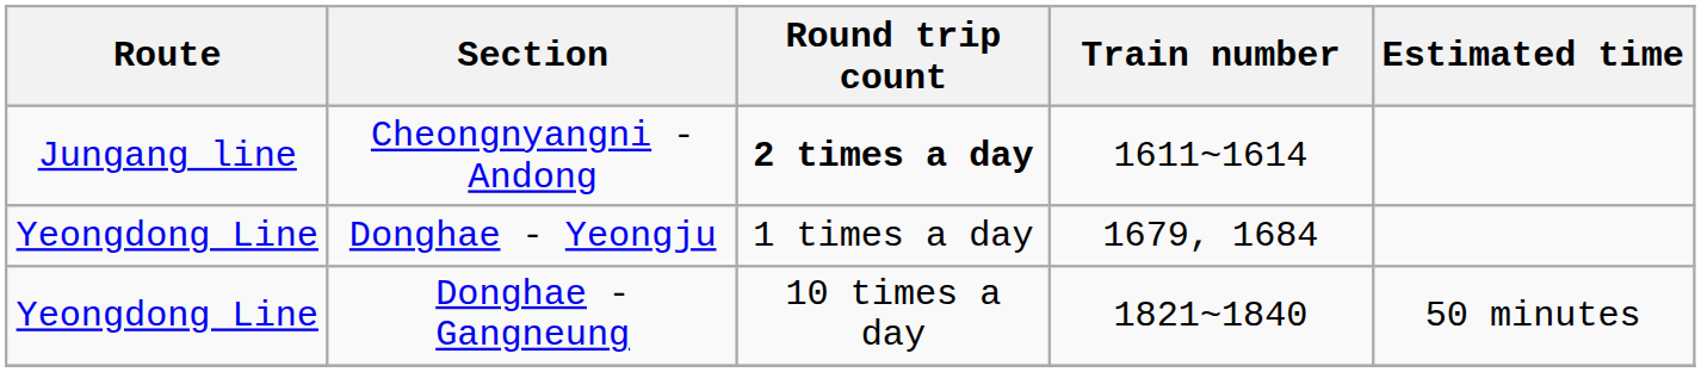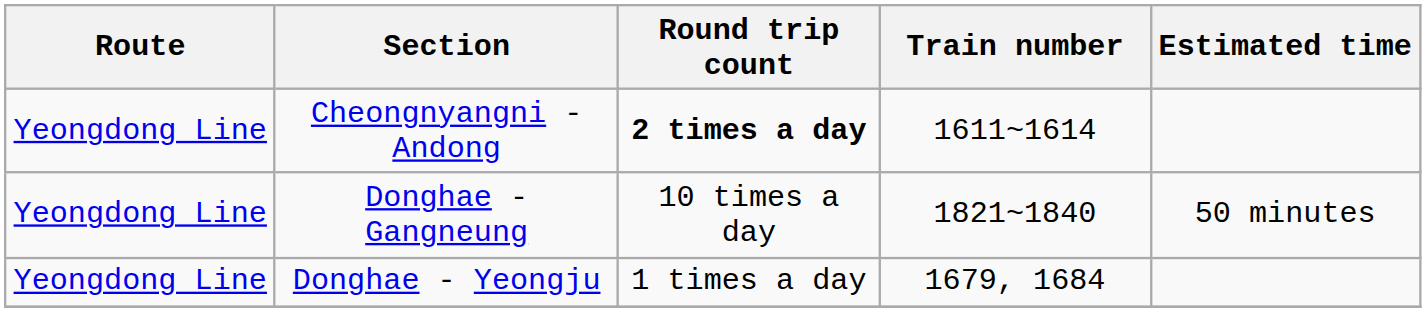Cheongnyangni - Andong | Route: Jungang line -> Yeongdong Line
rows swapped: Donghae - Yeongju <-> Donghae - Gangneung
